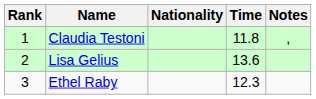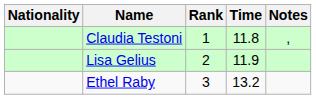columns swapped: Rank <-> Nationality
Lisa Gelius | Time: 13.6 -> 11.9
Ethel Raby | Time: 12.3 -> 13.2
